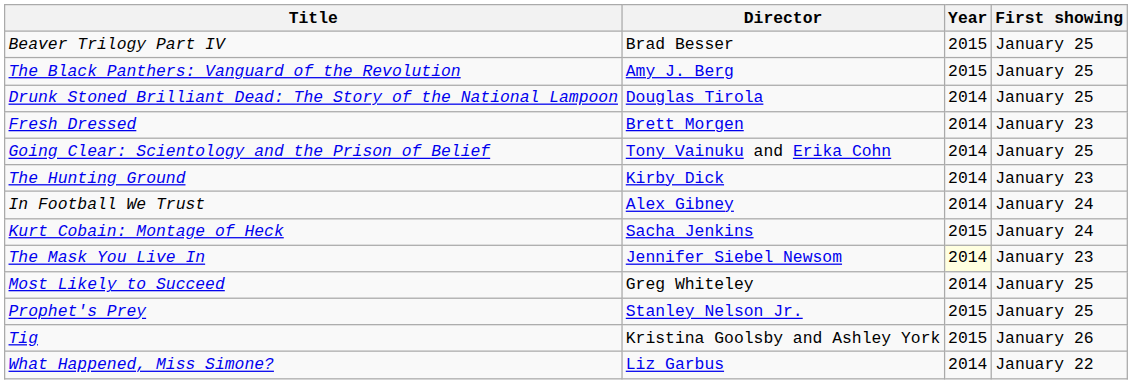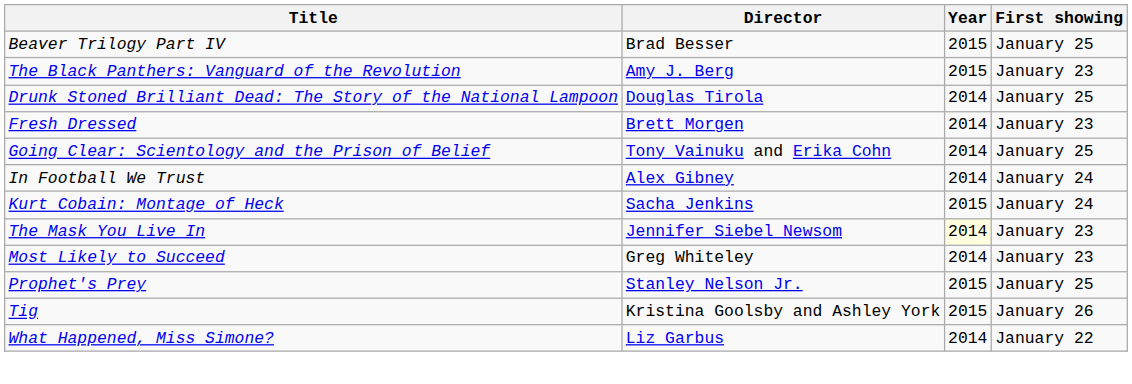The Black Panthers: Vanguard of the Revolution | First showing: January 25 -> January 23
- row: The Hunting Ground | Kirby Dick | 2014 | January 23
Most Likely to Succeed | First showing: January 25 -> January 23
